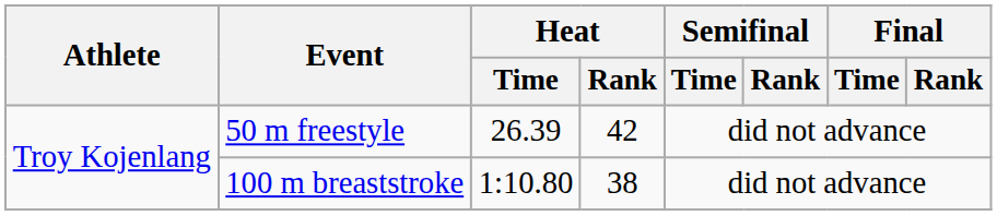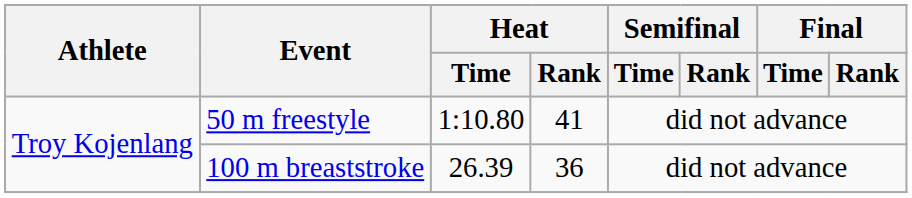50 m freestyle | Heat / Time: 26.39 -> 1:10.80
50 m freestyle | Heat / Rank: 42 -> 41
100 m breaststroke | Heat / Time: 1:10.80 -> 26.39
100 m breaststroke | Heat / Rank: 38 -> 36
